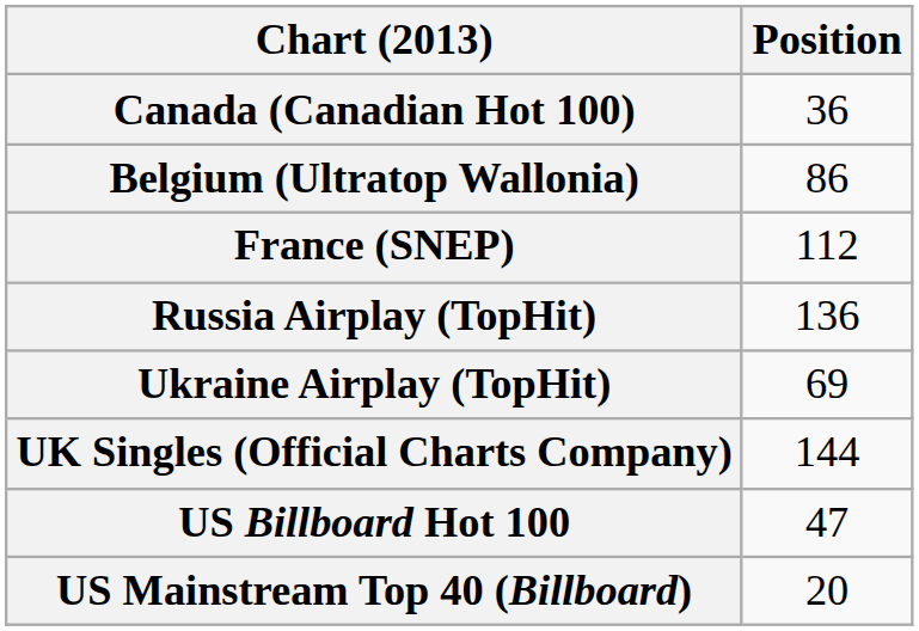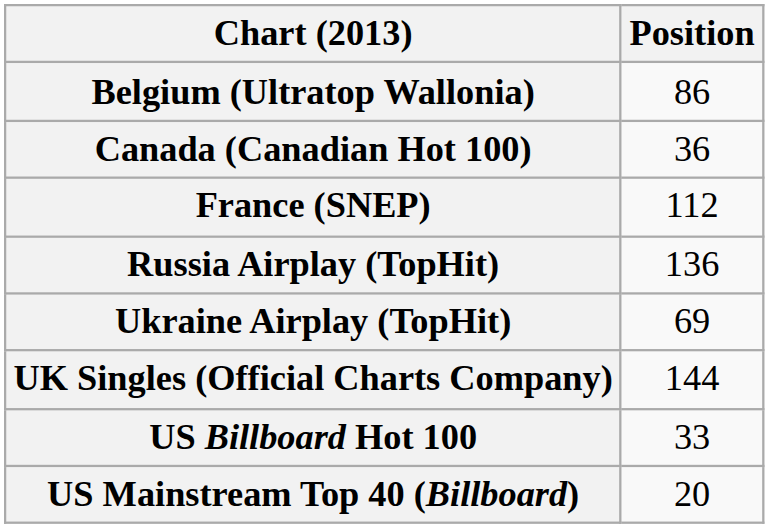rows swapped: Belgium (Ultratop Wallonia) <-> Canada (Canadian Hot 100)
US Billboard Hot 100 | Position: 47 -> 33
